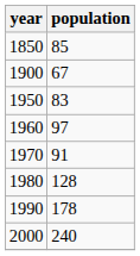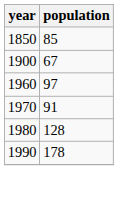- row: 1950 | 83
- row: 2000 | 240
